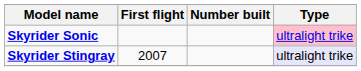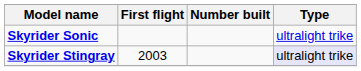Skyrider Sonic | Type: pink background -> no background
Skyrider Stingray | First flight: 2007 -> 2003
